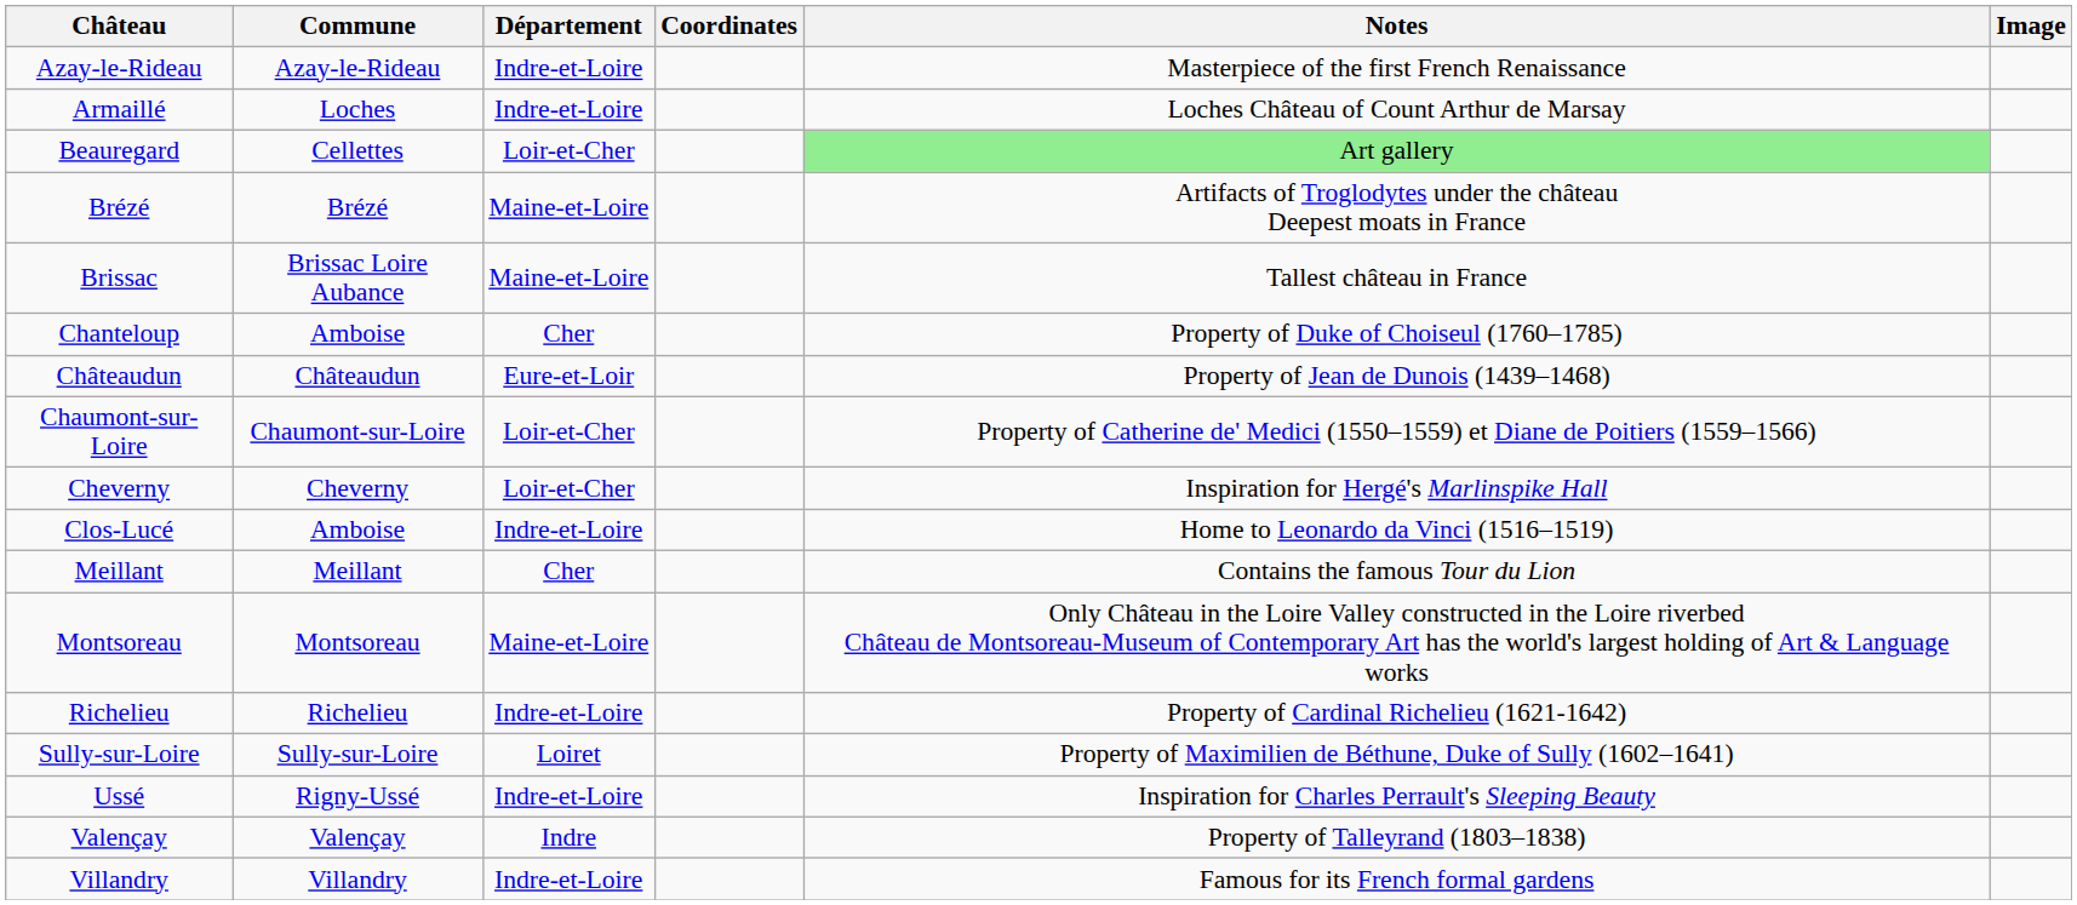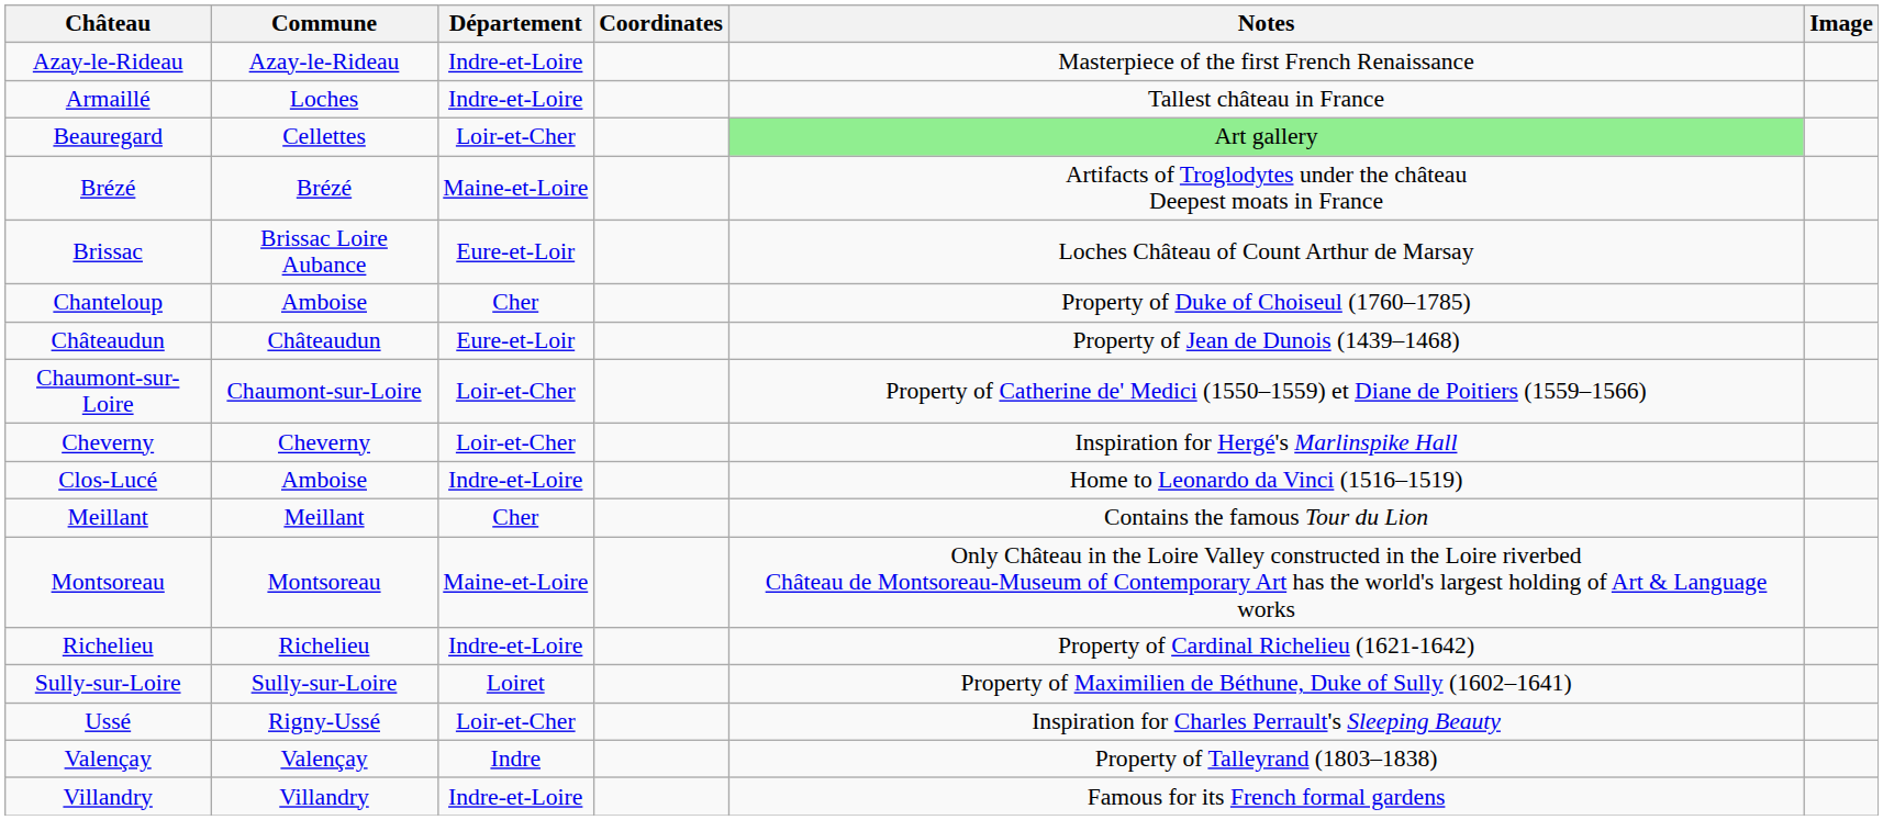Armaillé | Notes: Loches Château of Count Arthur de Marsay -> Tallest château in France
Brissac | Département: Maine-et-Loire -> Eure-et-Loir
Brissac | Notes: Tallest château in France -> Loches Château of Count Arthur de Marsay
Ussé | Département: Indre-et-Loire -> Loir-et-Cher
